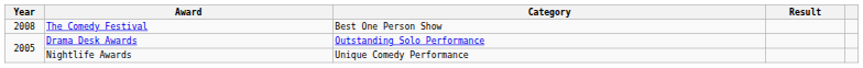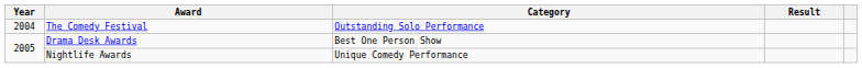The Comedy Festival | Year: 2008 -> 2004
The Comedy Festival | Category: Best One Person Show -> Outstanding Solo Performance
Drama Desk Awards | Category: Outstanding Solo Performance -> Best One Person Show
